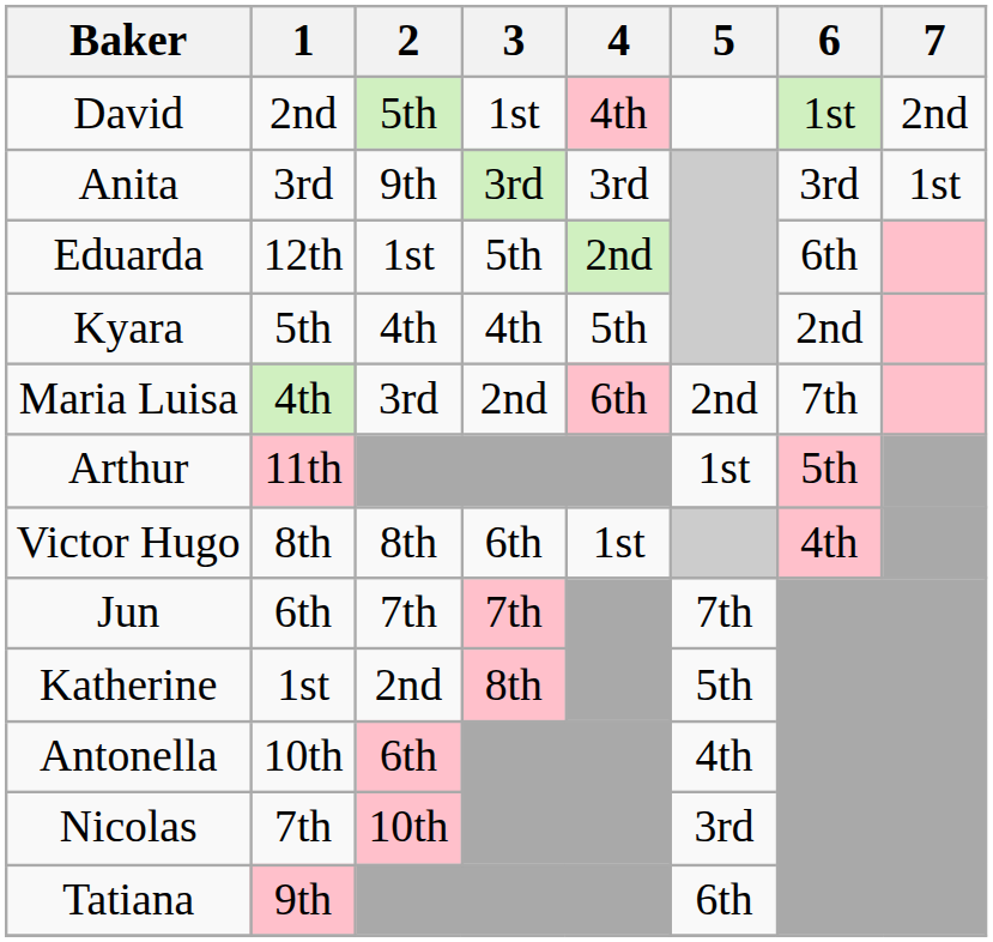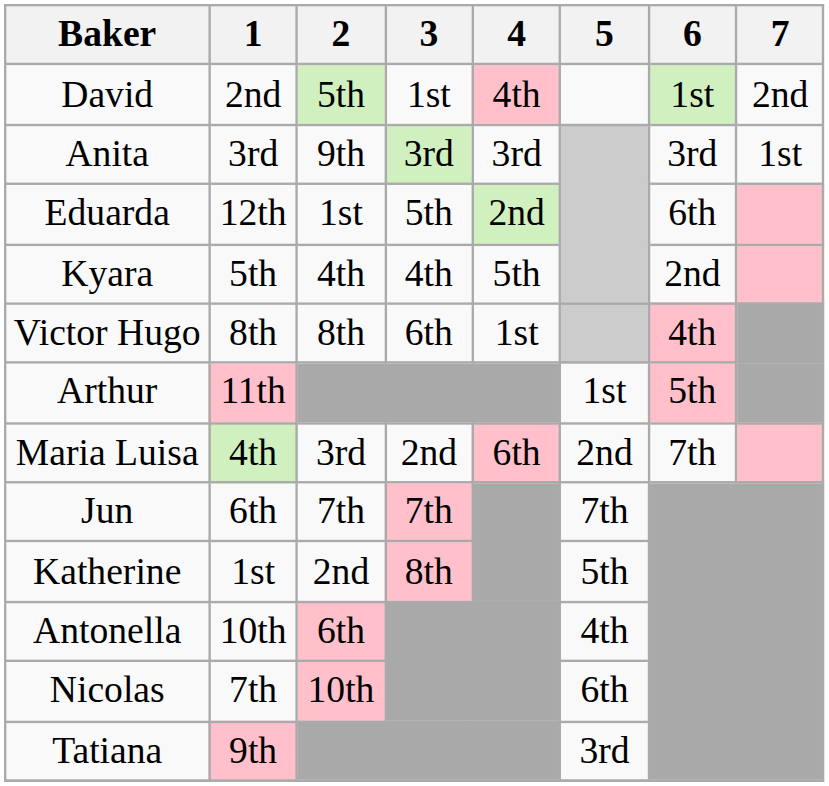rows swapped: Maria Luisa <-> Victor Hugo
Nicolas | 5: 3rd -> 6th
Tatiana | 5: 6th -> 3rd
